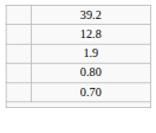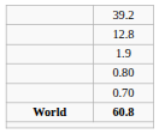+ row: World | 60.8
